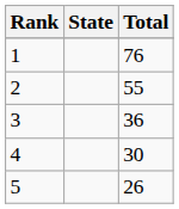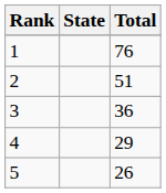2 | Total: 55 -> 51
4 | Total: 30 -> 29
